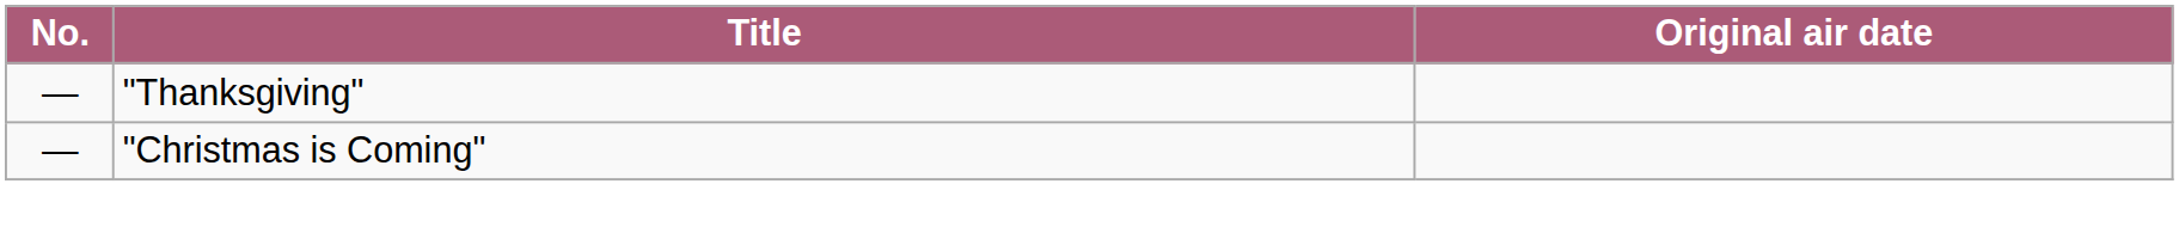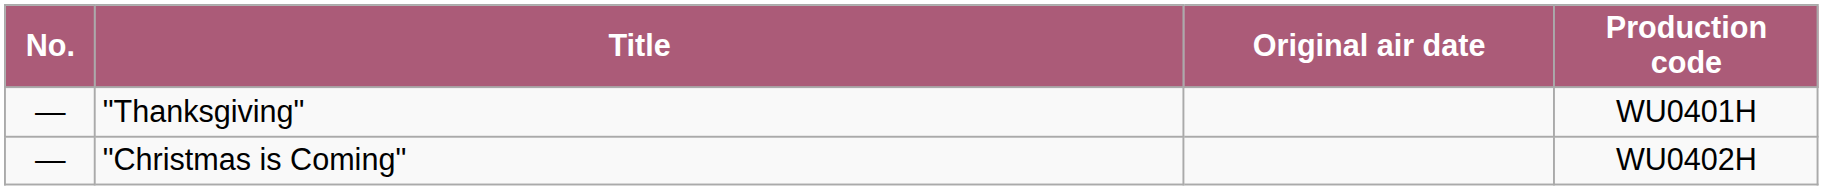+ column: Production code | WU0401H | WU0402H
